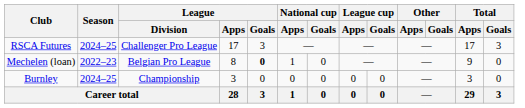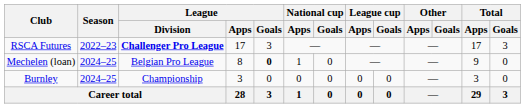RSCA Futures | Season: 2024–25 -> 2022–23
RSCA Futures | League / Division: normal -> bold
Mechelen (loan) | Season: 2022–23 -> 2024–25
